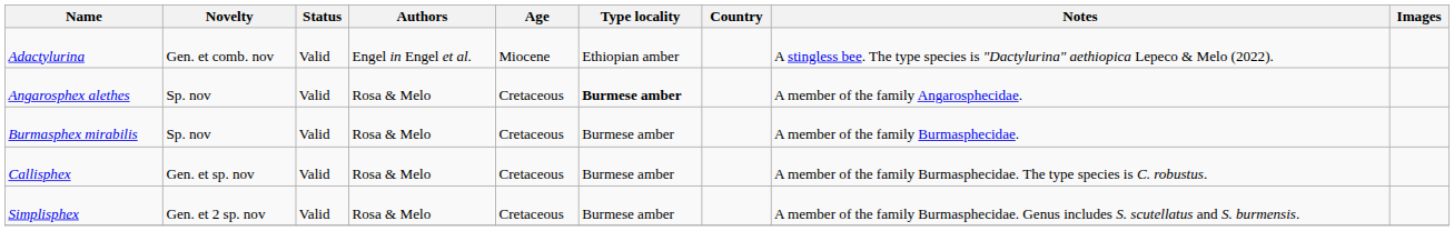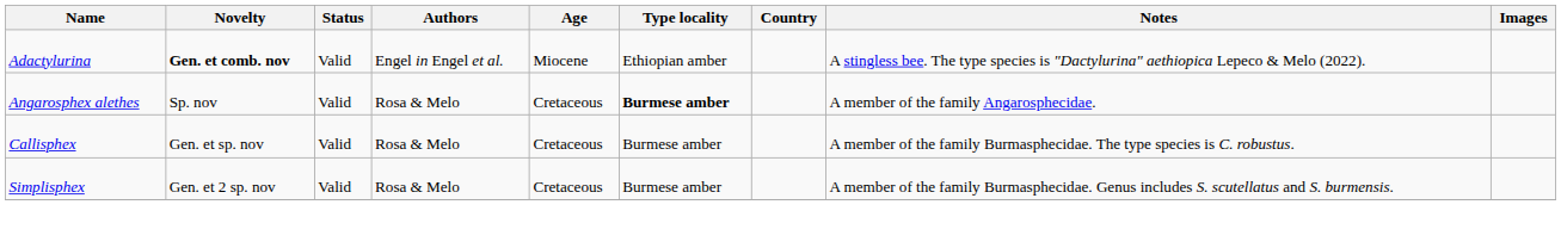Adactylurina | Novelty: normal -> bold
- row: Burmasphex mirabilis | Sp. nov | Valid | Rosa & Melo | Cretaceous | Burmese amber | A member of the family Burmasphecidae.
